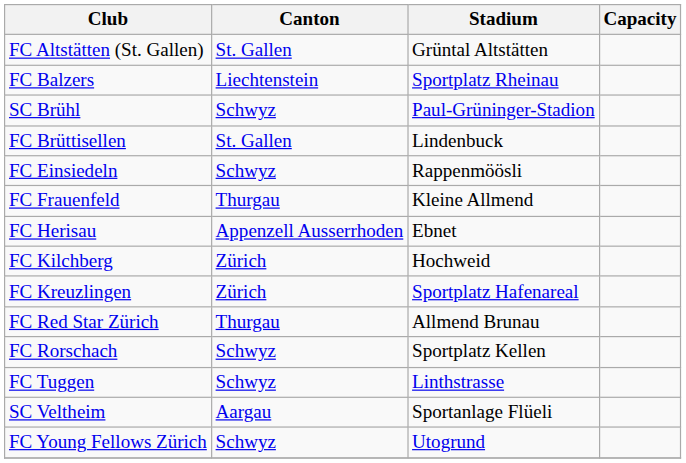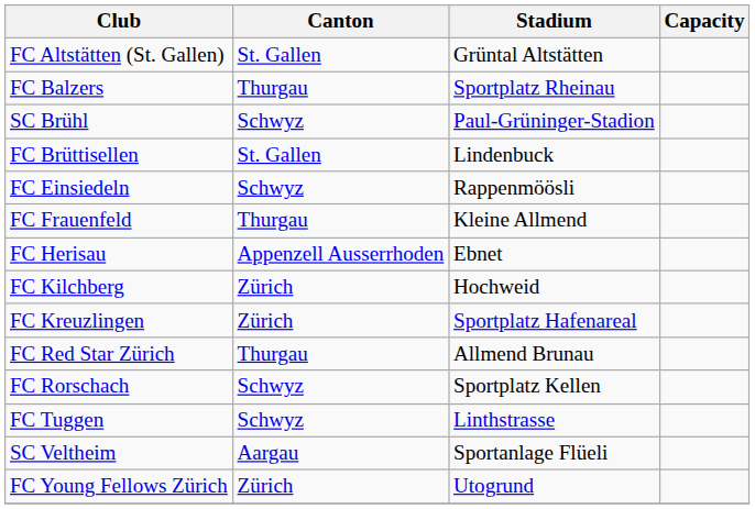FC Balzers | Canton: Liechtenstein -> Thurgau
FC Young Fellows Zürich | Canton: Schwyz -> Zürich
